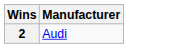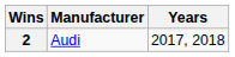+ column: Years | 2017, 2018
